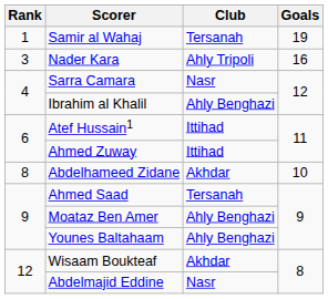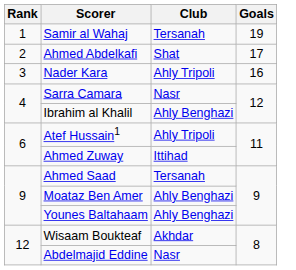+ row: 2 | Ahmed Abdelkafi | Shat | 17
Atef Hussain1 | Club: Ittihad -> Ahly Tripoli
- row: 8 | Abdelhameed Zidane | Akhdar | 10
